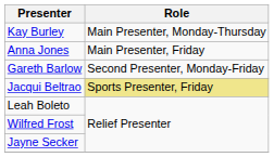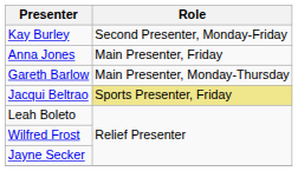Kay Burley | Role: Main Presenter, Monday-Thursday -> Second Presenter, Monday-Friday
Gareth Barlow | Role: Second Presenter, Monday-Friday -> Main Presenter, Monday-Thursday
